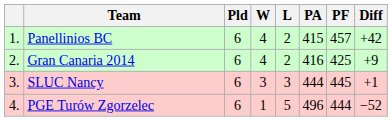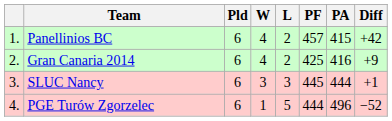columns swapped: PF <-> PA
